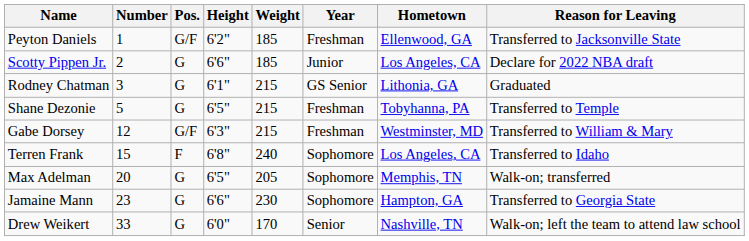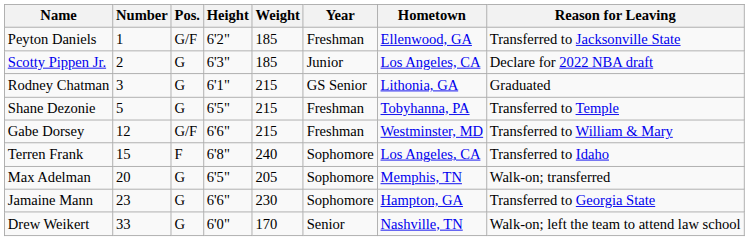Scotty Pippen Jr. | Height: 6'6" -> 6'3"
Gabe Dorsey | Height: 6'3" -> 6'6"
